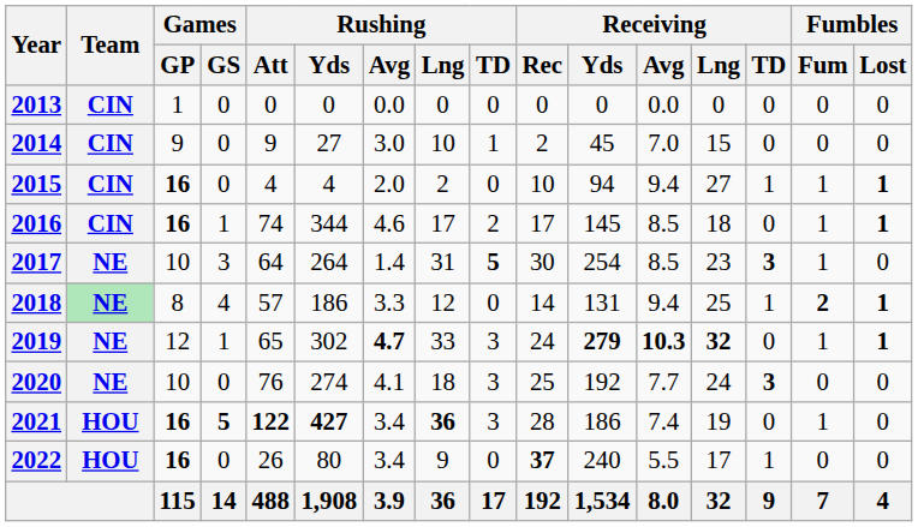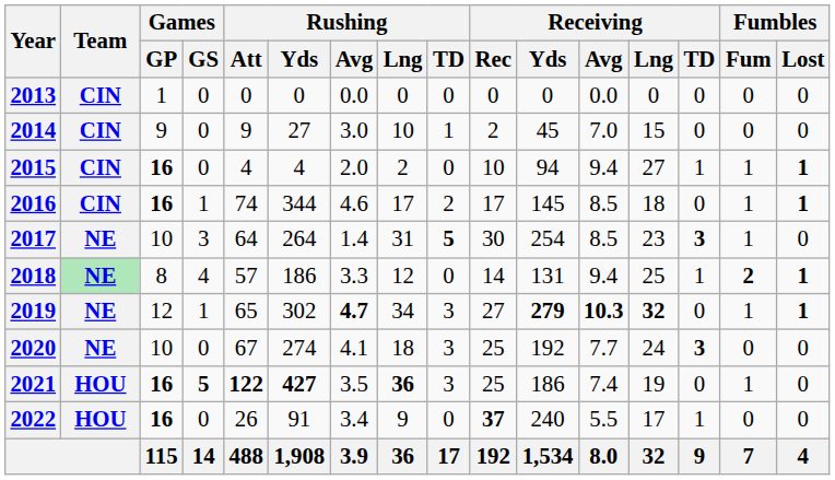2019 | Rushing / Lng: 33 -> 34
2019 | Receiving / Rec: 24 -> 27
2020 | Rushing / Att: 76 -> 67
2021 | Rushing / Avg: 3.4 -> 3.5
2021 | Receiving / Rec: 28 -> 25
2022 | Rushing / Yds: 80 -> 91
